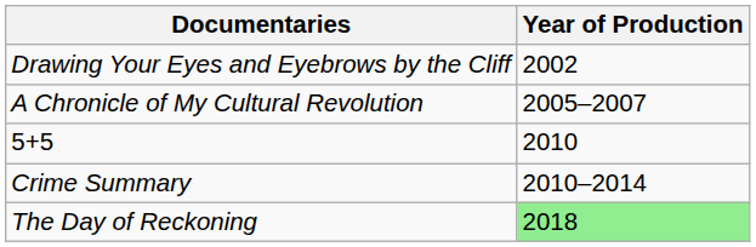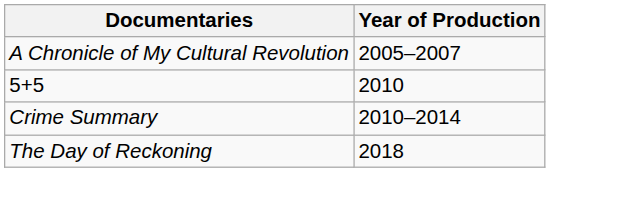- row: Drawing Your Eyes and Eyebrows by the Cliff | 2002
The Day of Reckoning | Year of Production: lightgreen background -> no background
